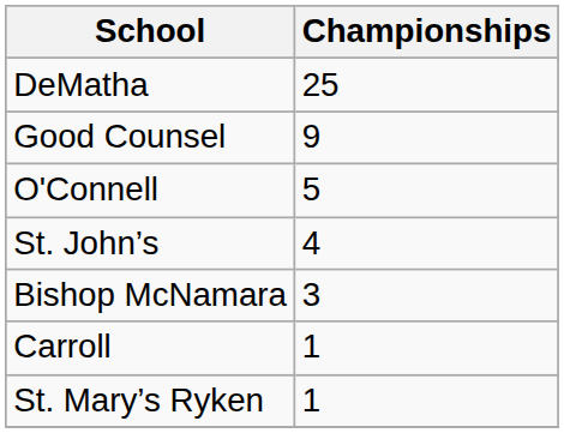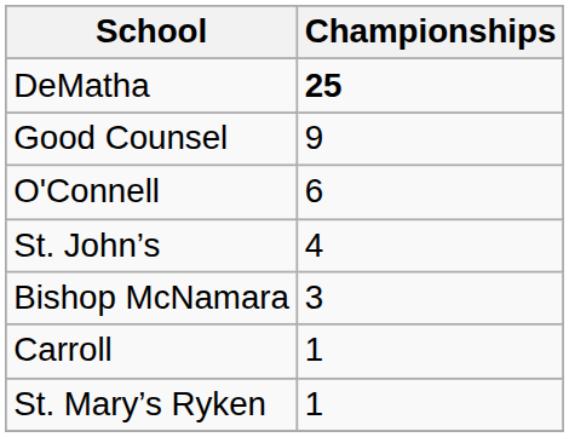DeMatha | Championships: normal -> bold
O'Connell | Championships: 5 -> 6
